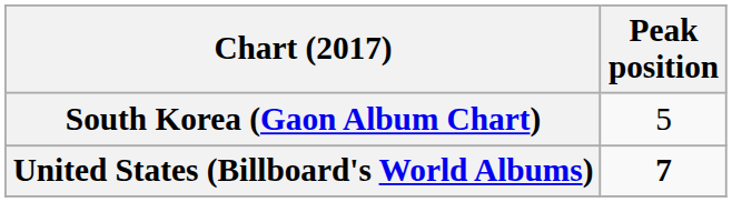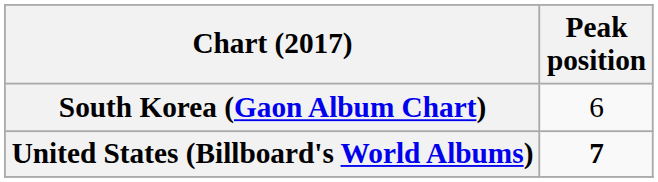South Korea (Gaon Album Chart) | Peak position: 5 -> 6
